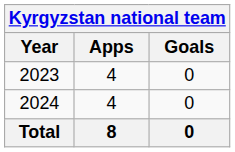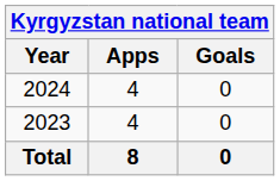rows swapped: 2023 <-> 2024
